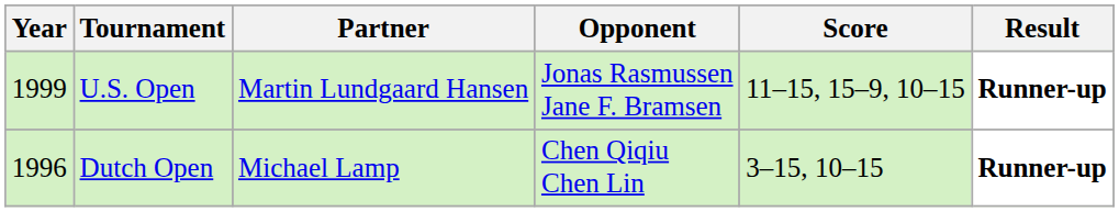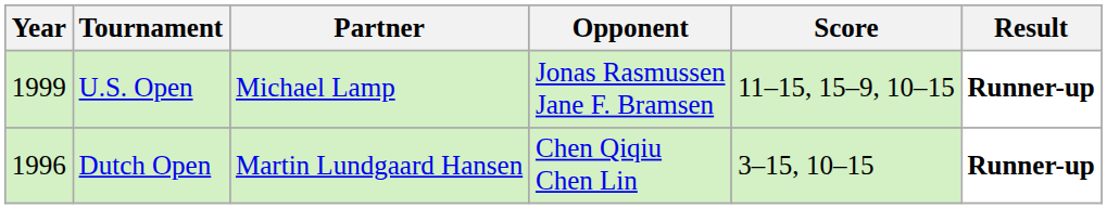U.S. Open | Partner: Martin Lundgaard Hansen -> Michael Lamp
Dutch Open | Partner: Michael Lamp -> Martin Lundgaard Hansen
